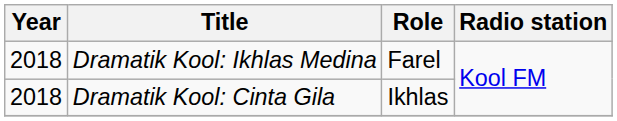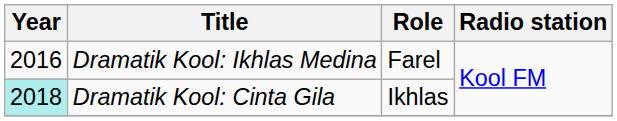Dramatik Kool: Ikhlas Medina | Year: 2018 -> 2016
Dramatik Kool: Cinta Gila | Year: no background -> paleturquoise background
